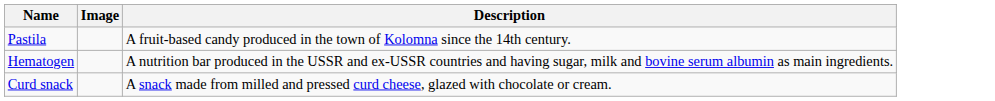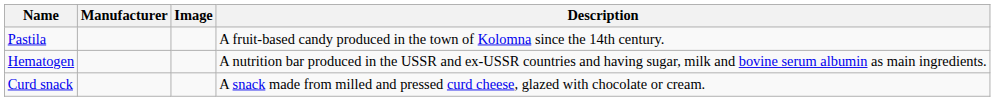+ column: Manufacturer
